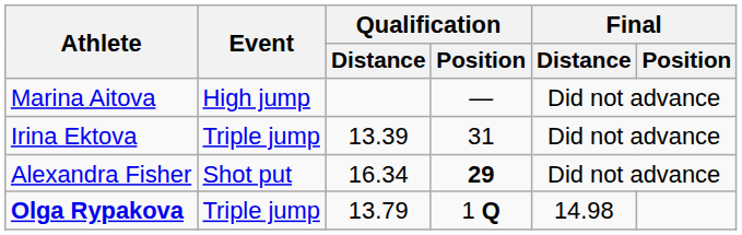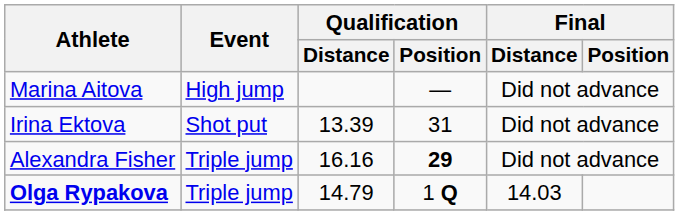Irina Ektova | Event: Triple jump -> Shot put
Alexandra Fisher | Event: Shot put -> Triple jump
Alexandra Fisher | Qualification / Distance: 16.34 -> 16.16
Olga Rypakova | Qualification / Distance: 13.79 -> 14.79
Olga Rypakova | Final / Distance: 14.98 -> 14.03
